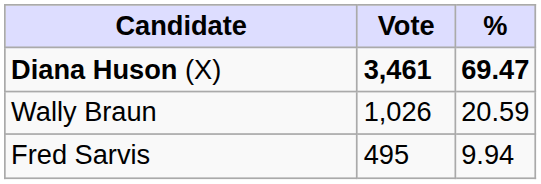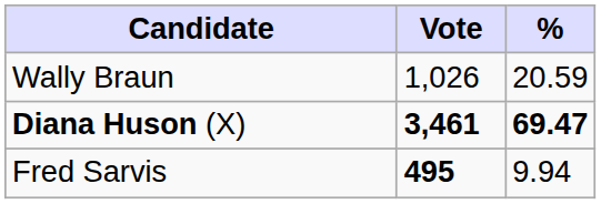rows swapped: Diana Huson (X) <-> Wally Braun
Fred Sarvis | Vote: normal -> bold
